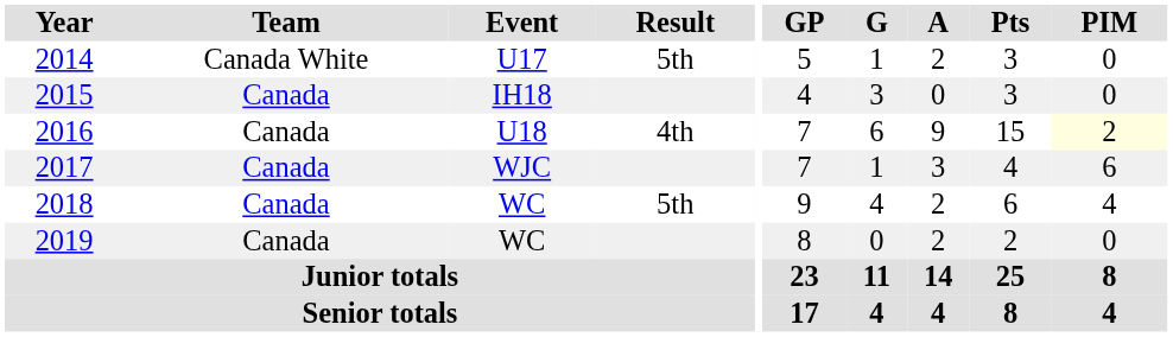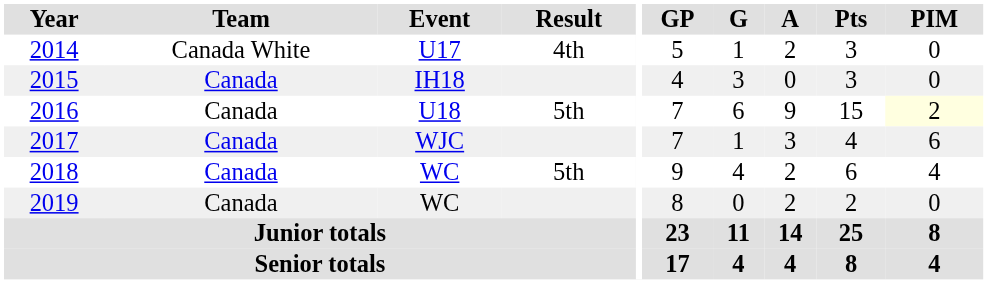2014 | Result: 5th -> 4th
2016 | Result: 4th -> 5th
